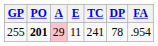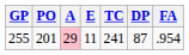255 | PO: bold -> normal
255 | DP: 78 -> 87
